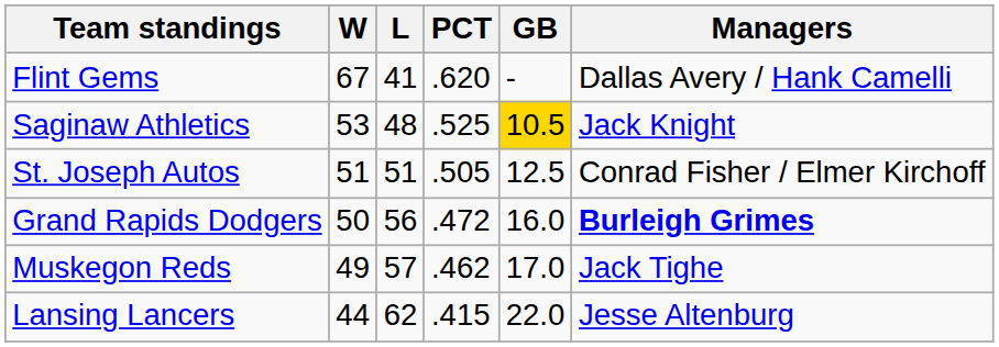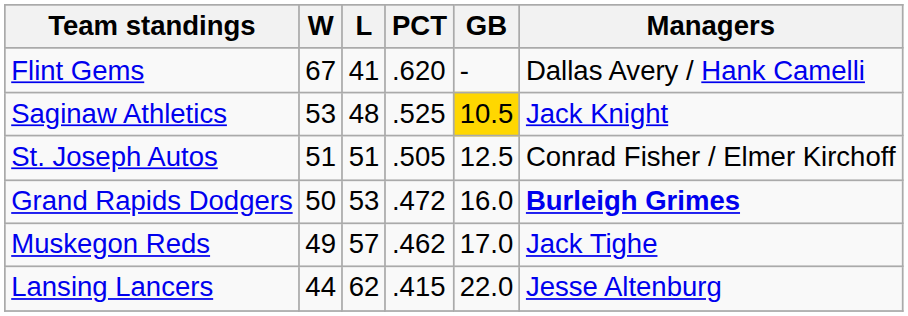Grand Rapids Dodgers | L: 56 -> 53
